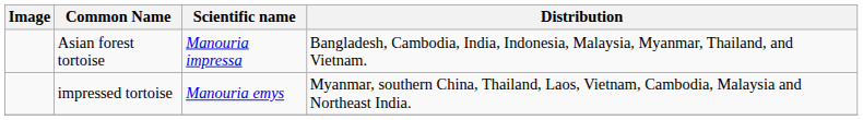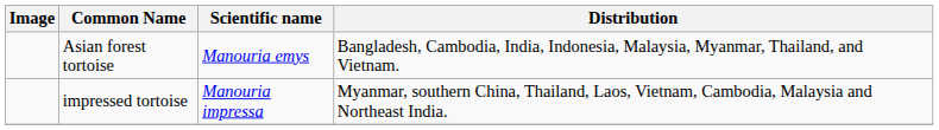Asian forest tortoise | Scientific name: Manouria impressa -> Manouria emys
impressed tortoise | Scientific name: Manouria emys -> Manouria impressa
